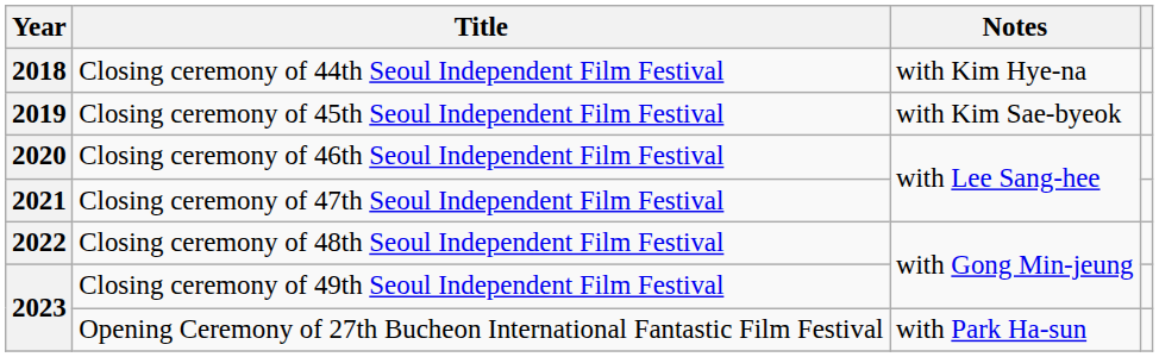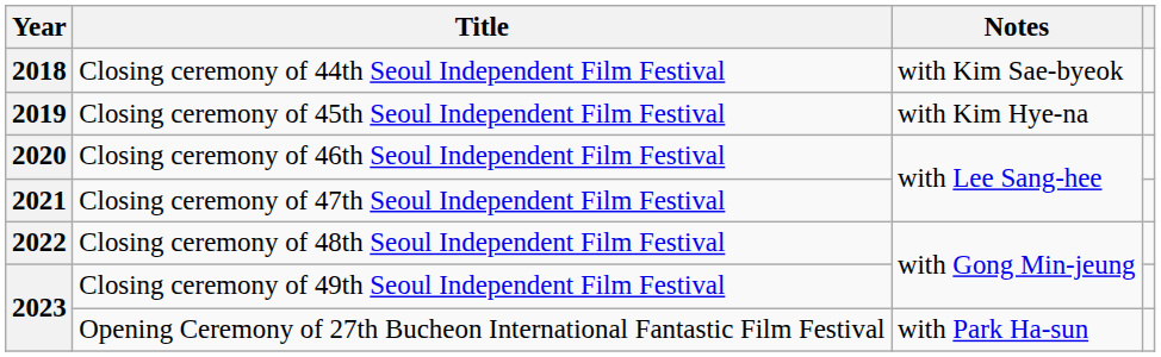Closing ceremony of 44th Seoul Independent Film Festival | Notes: with Kim Hye-na -> with Kim Sae-byeok
Closing ceremony of 45th Seoul Independent Film Festival | Notes: with Kim Sae-byeok -> with Kim Hye-na
